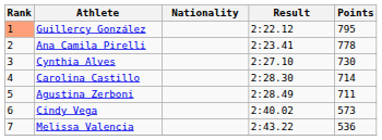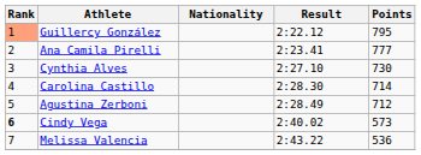Ana Camila Pirelli | Points: 778 -> 777
Agustina Zerboni | Points: 711 -> 712
Cindy Vega | Rank: normal -> bold
